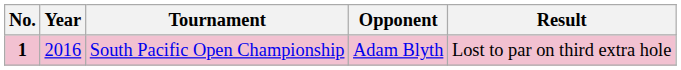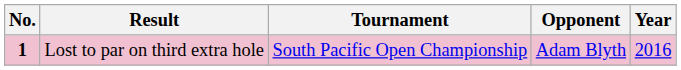columns swapped: Year <-> Result
